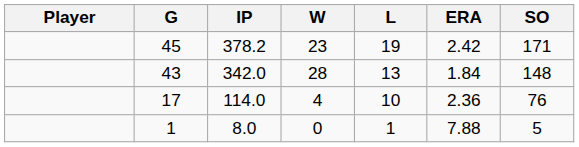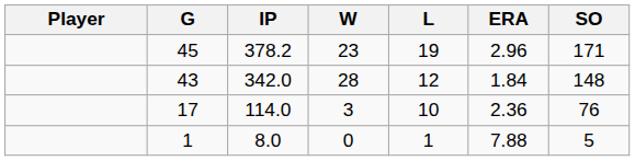45 | ERA: 2.42 -> 2.96
43 | L: 13 -> 12
17 | W: 4 -> 3
